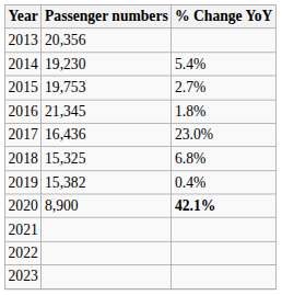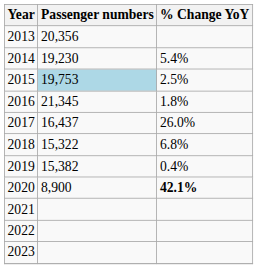2015 | Passenger numbers: no background -> lightblue background
2015 | % Change YoY: 2.7% -> 2.5%
2017 | Passenger numbers: 16,436 -> 16,437
2017 | % Change YoY: 23.0% -> 26.0%
2018 | Passenger numbers: 15,325 -> 15,322
